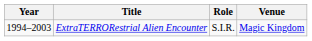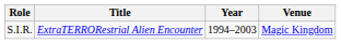columns swapped: Year <-> Role
